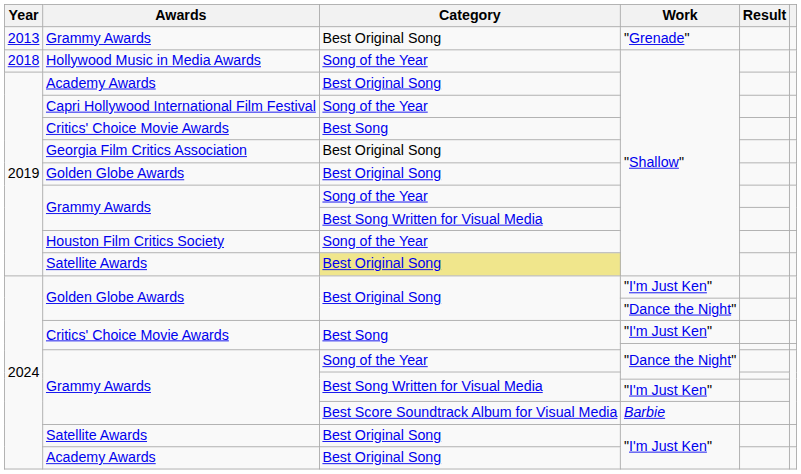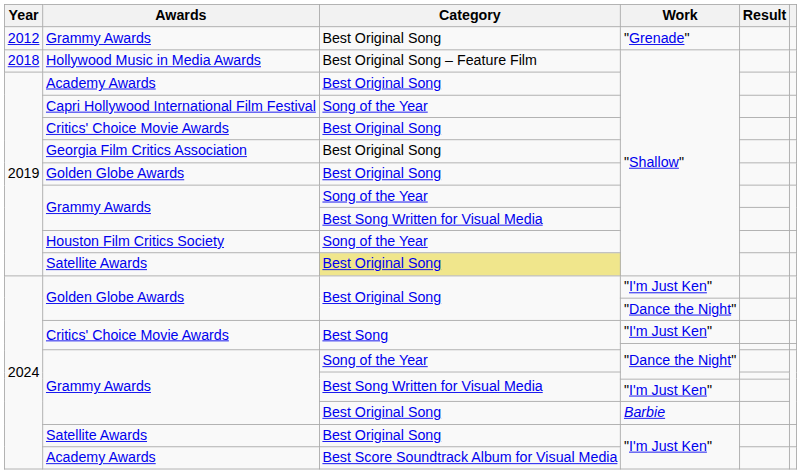Grammy Awards / "Grenade" | Year: 2013 -> 2012
Hollywood Music in Media Awards | Category: Song of the Year -> Best Original Song – Feature Film
Critics' Choice Movie Awards / "Shallow" | Category: Best Song -> Best Original Song
Grammy Awards / Barbie | Category: Best Score Soundtrack Album for Visual Media -> Best Original Song
Academy Awards / "I'm Just Ken" | Category: Best Original Song -> Best Score Soundtrack Album for Visual Media
